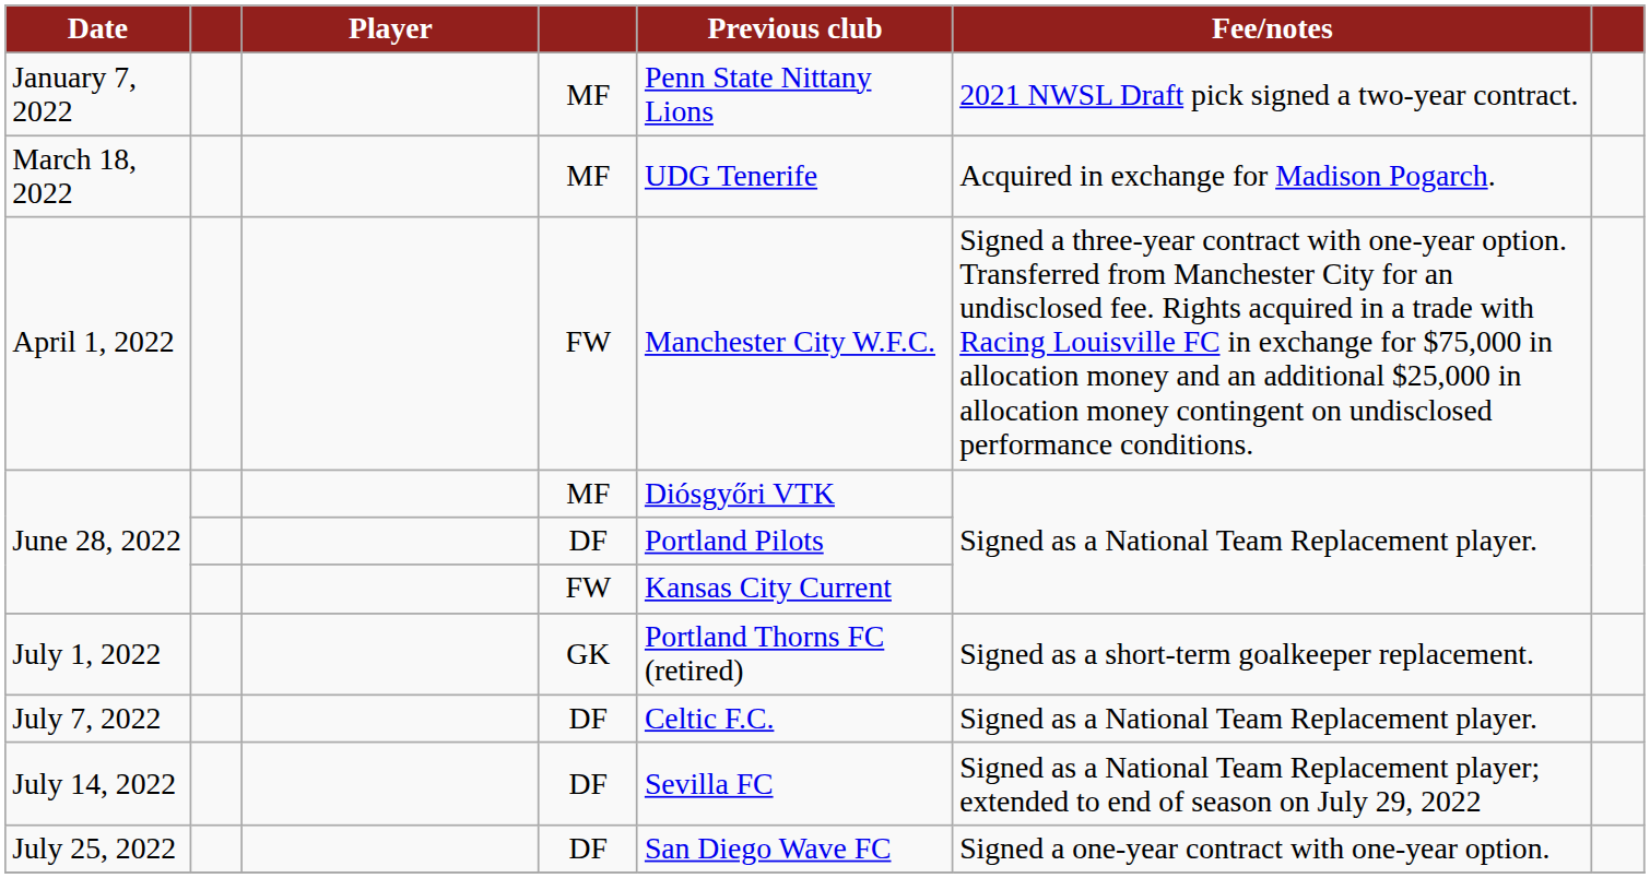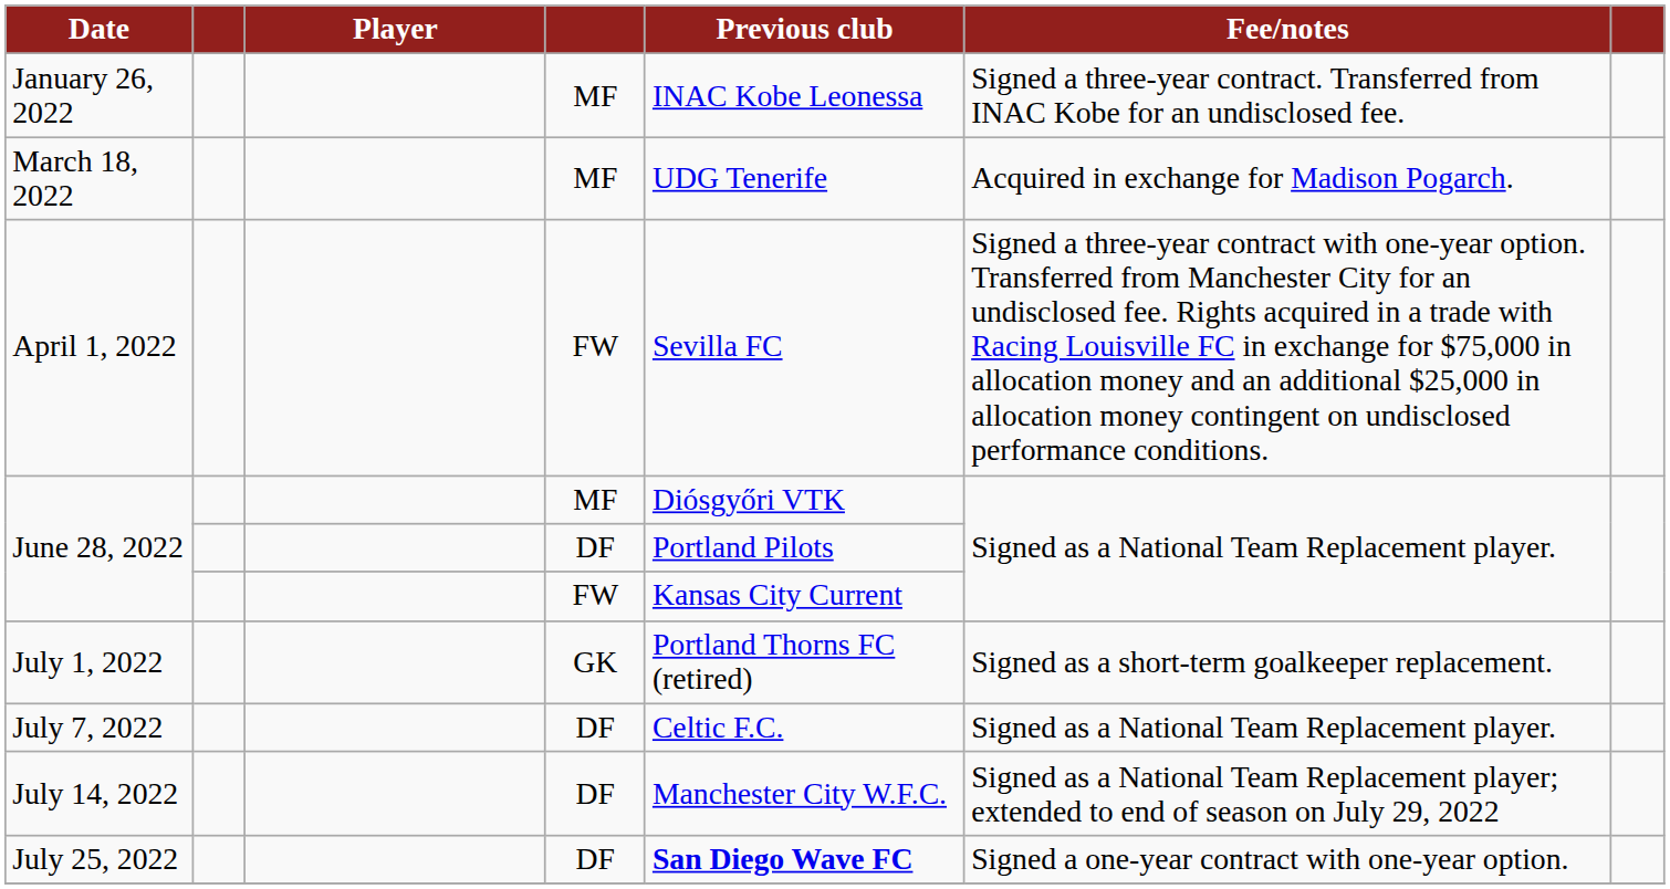- row: January 7, 2022 | MF | Penn State Nittany Lions | 2021 NWSL Draft pick signed a two-year contract.
+ row: January 26, 2022 | MF | INAC Kobe Leonessa | Signed a three-year contract. Transferred from INAC Kobe for an undisclosed fee.
April 1, 2022 | Previous club: Manchester City W.F.C. -> Sevilla FC
July 14, 2022 | Previous club: Sevilla FC -> Manchester City W.F.C.
July 25, 2022 | Previous club: normal -> bold
